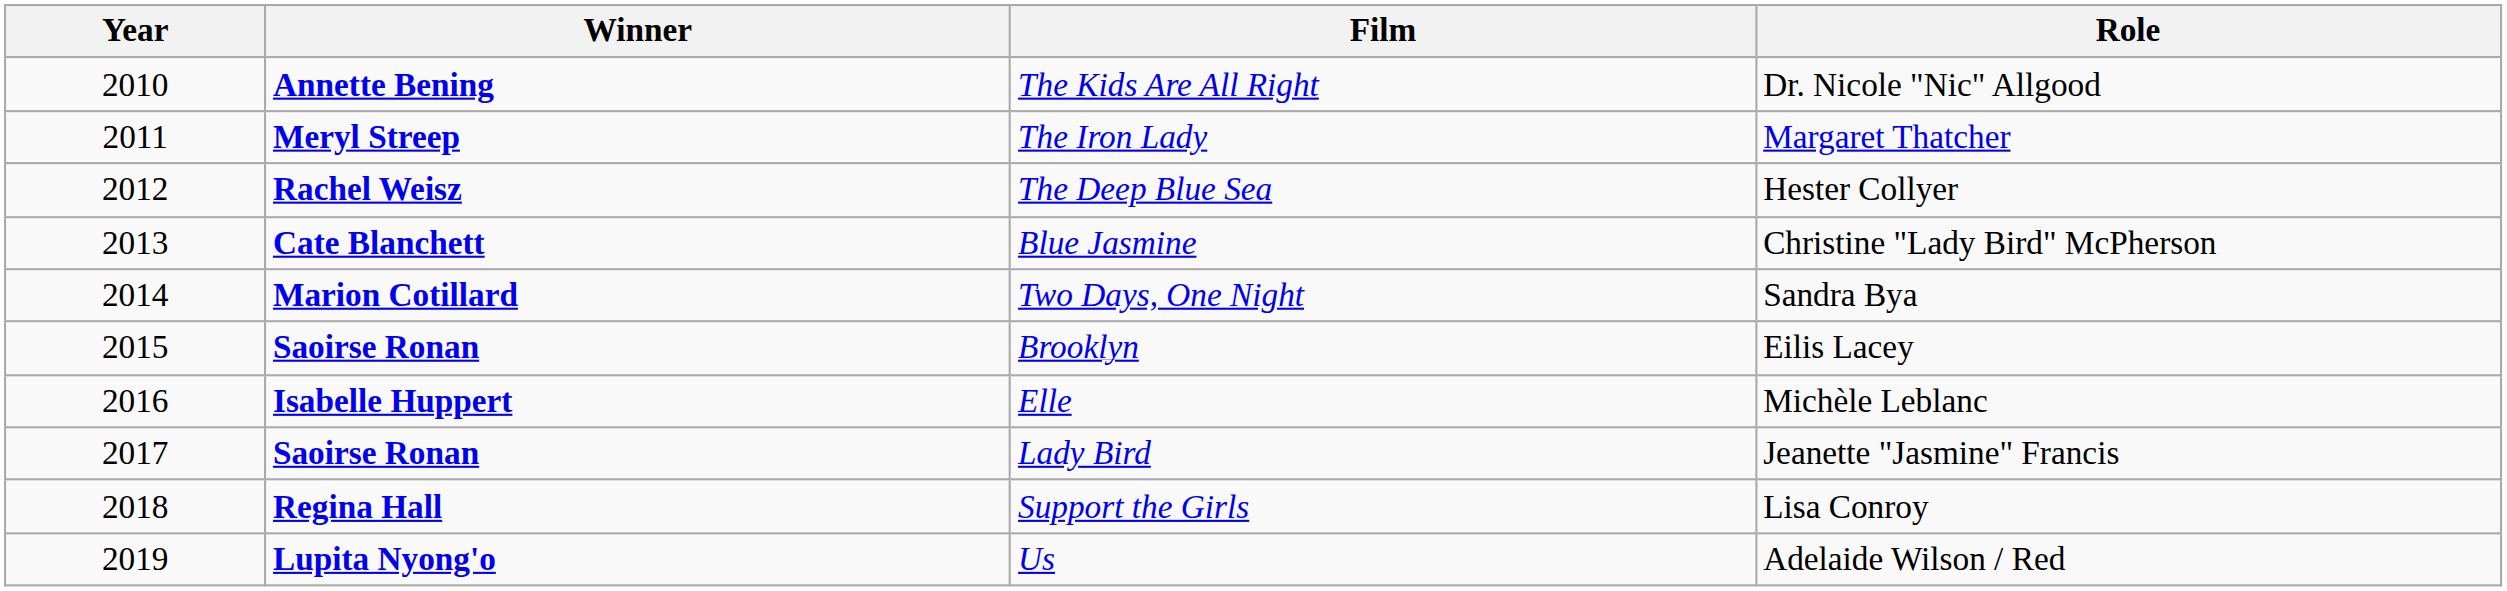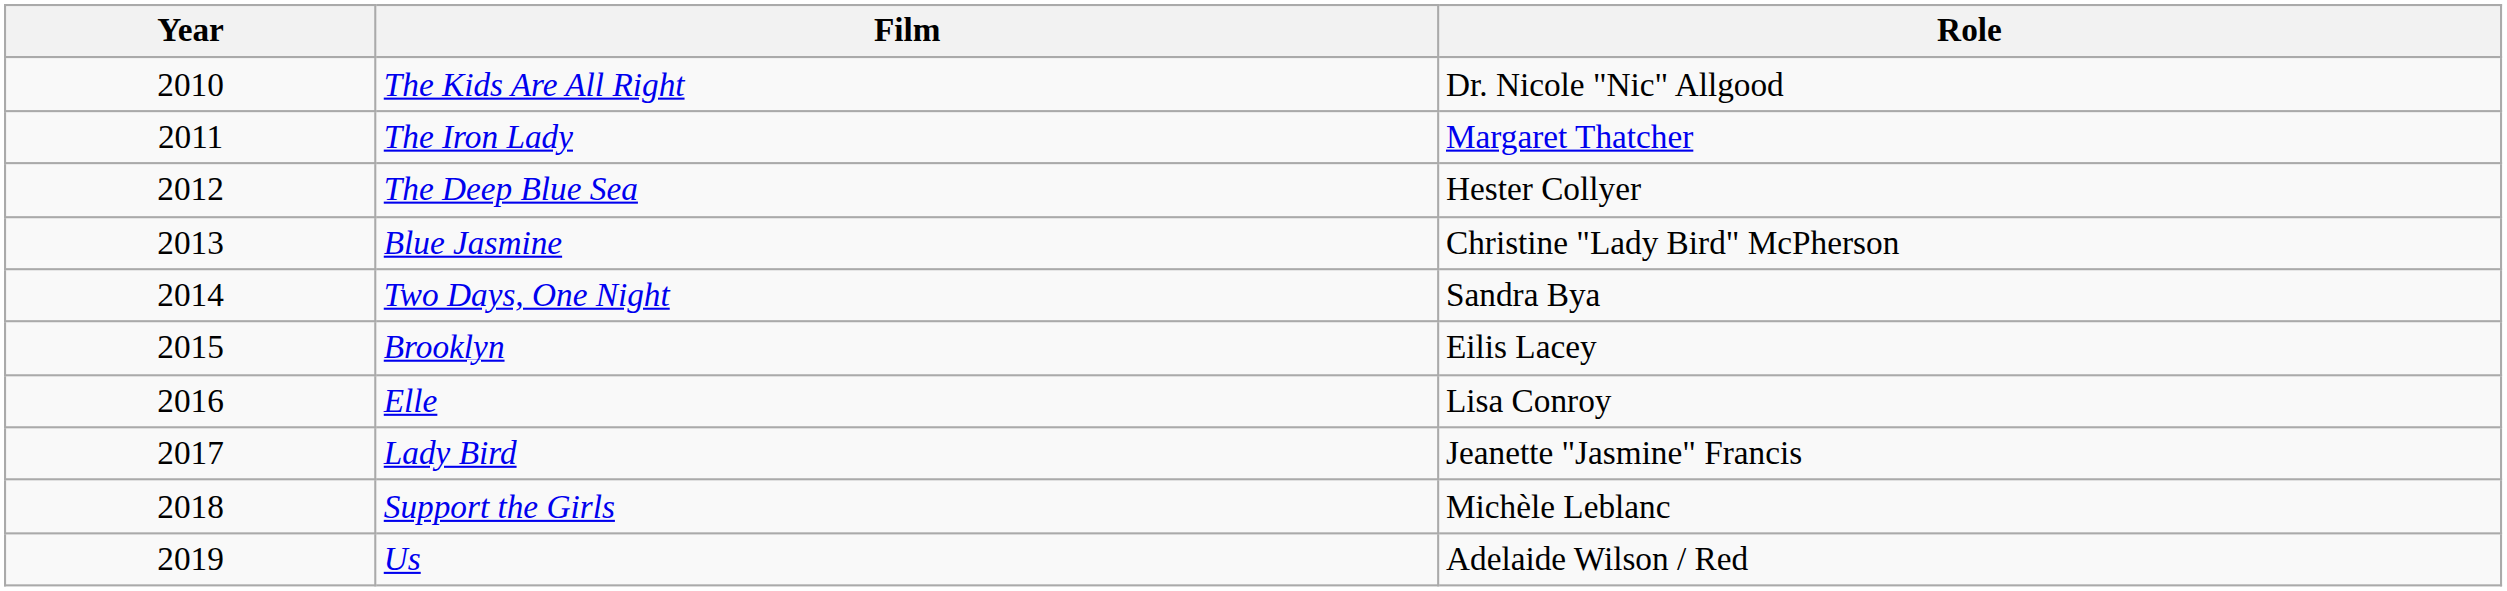- column: Winner | Annette Bening | Meryl Streep | Rachel Weisz | Cate Blanchett | Marion Cotillard | Saoirse Ronan | Isabelle Huppert | Saoirse Ronan | Regina Hall | Lupita Nyong'o
Elle | Role: Michèle Leblanc -> Lisa Conroy
Support the Girls | Role: Lisa Conroy -> Michèle Leblanc
